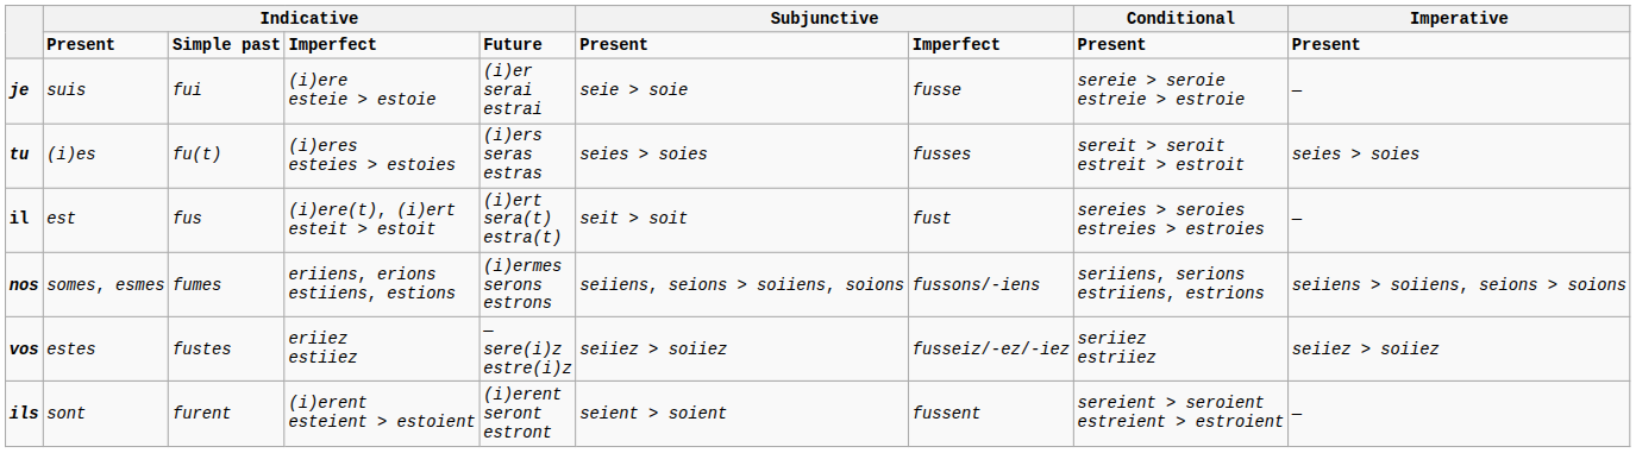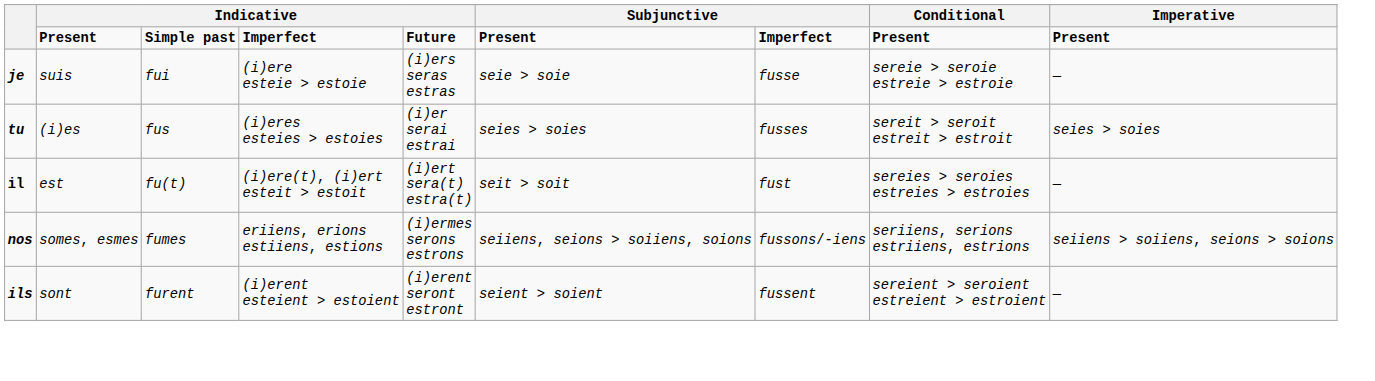je | column 5: (i)er serai estrai -> (i)ers seras estras
tu | column 3: fu(t) -> fus
tu | column 5: (i)ers seras estras -> (i)er serai estrai
il | column 3: fus -> fu(t)
- row: vos | estes | fustes | eriiez estiiez | — sere(i)z estre(i)z | seiiez > soiiez | fusseiz/-ez/-iez | seriiez estriiez | seiiez > soiiez
